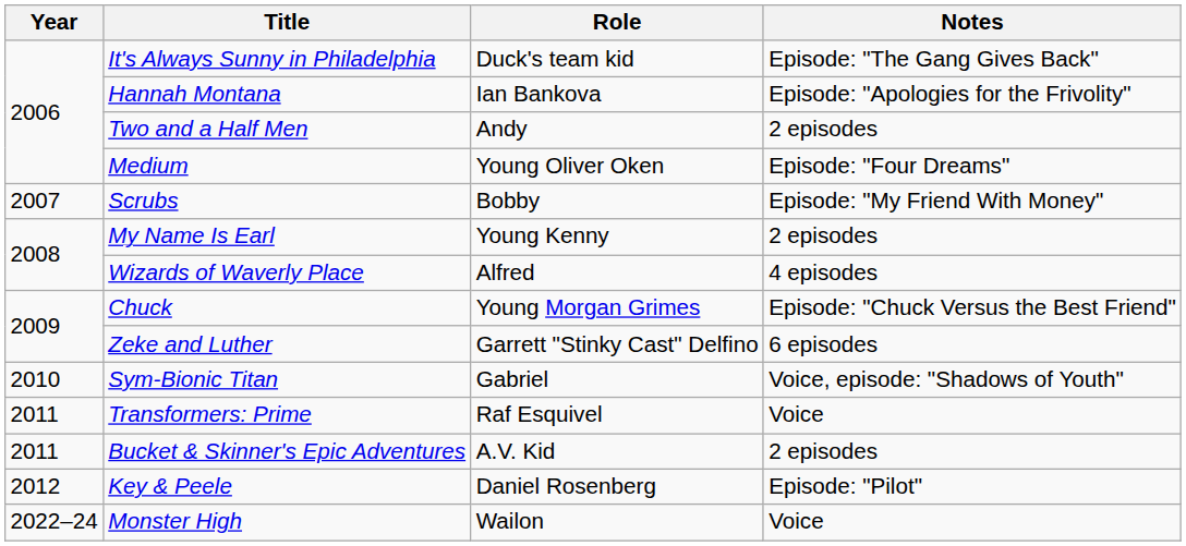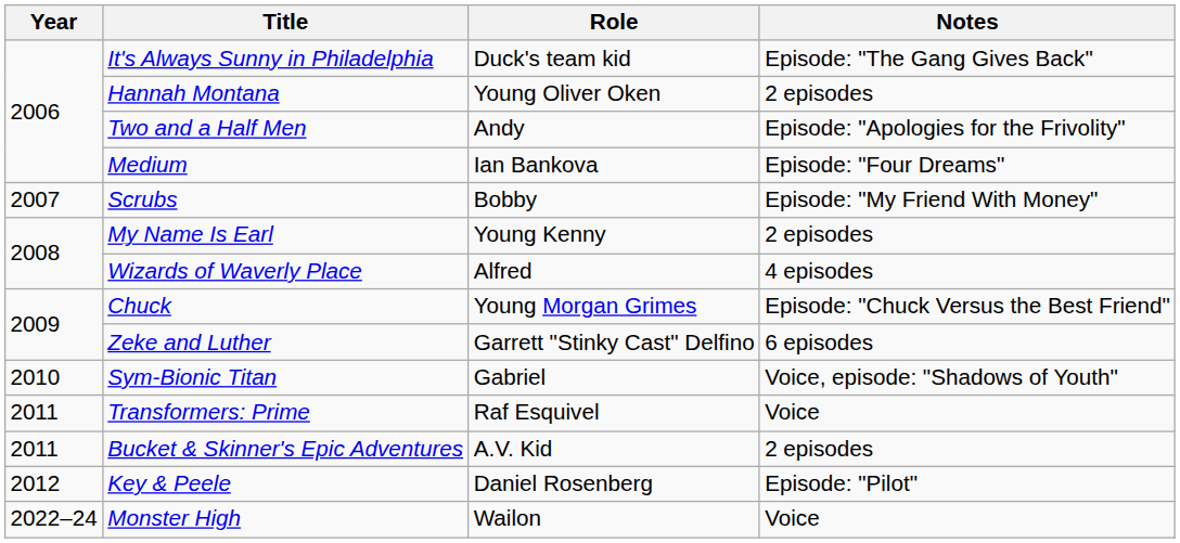Hannah Montana | Role: Ian Bankova -> Young Oliver Oken
Hannah Montana | Notes: Episode: "Apologies for the Frivolity" -> 2 episodes
Two and a Half Men | Notes: 2 episodes -> Episode: "Apologies for the Frivolity"
Medium | Role: Young Oliver Oken -> Ian Bankova
